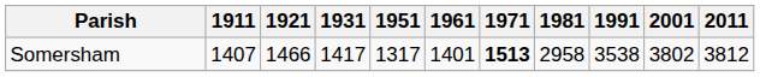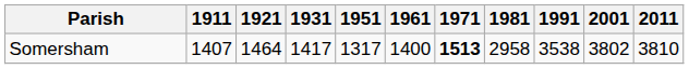Somersham | 1921: 1466 -> 1464
Somersham | 1961: 1401 -> 1400
Somersham | 2011: 3812 -> 3810
